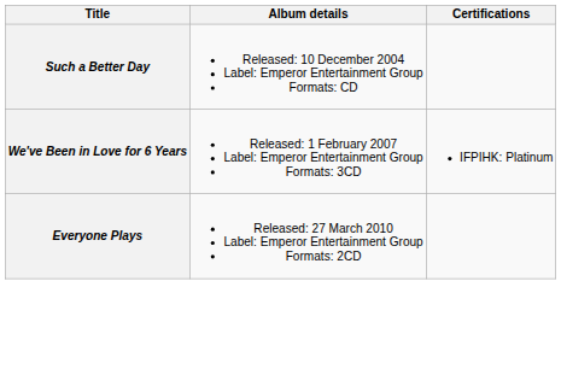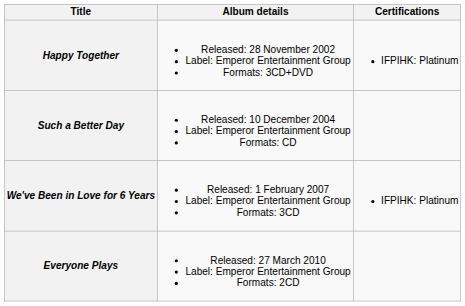+ row: Happy Together | Released: 28 November 2002 Label: Emperor Entertainment Group Formats: 3CD+DVD | IFPIHK: Platinum
